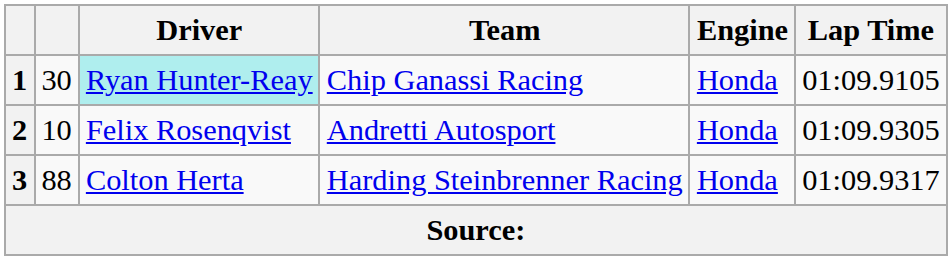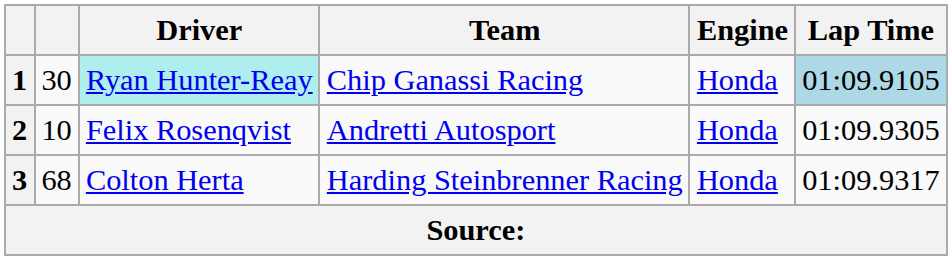1 | Lap Time: no background -> lightblue background
3 | column 2: 88 -> 68
